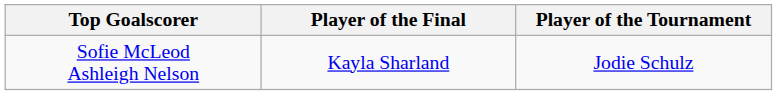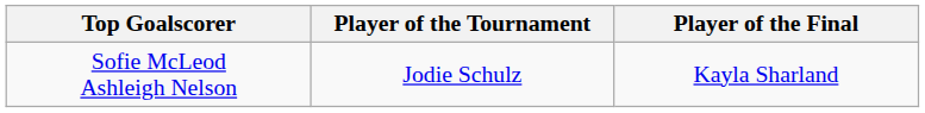columns swapped: Player of the Tournament <-> Player of the Final
